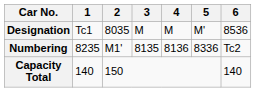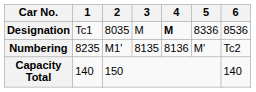Designation | 4: normal -> bold
Designation | 5: M' -> 8336
Numbering | 5: 8336 -> M'
